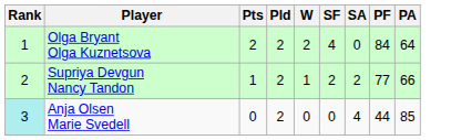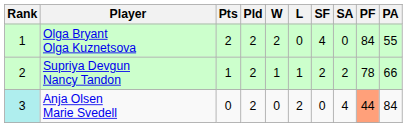+ column: L | 0 | 1 | 2
Olga Bryant Olga Kuznetsova | PA: 64 -> 55
Supriya Devgun Nancy Tandon | PF: 77 -> 78
Anja Olsen Marie Svedell | PF: no background -> lightsalmon background
Anja Olsen Marie Svedell | PA: 85 -> 84
